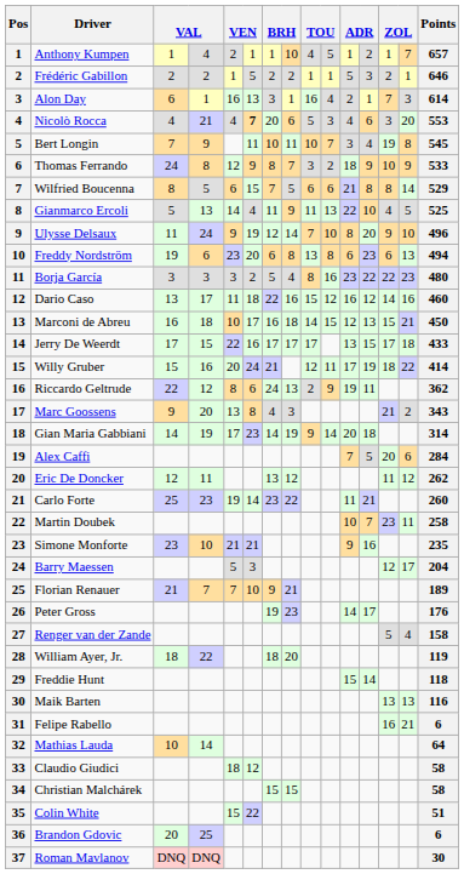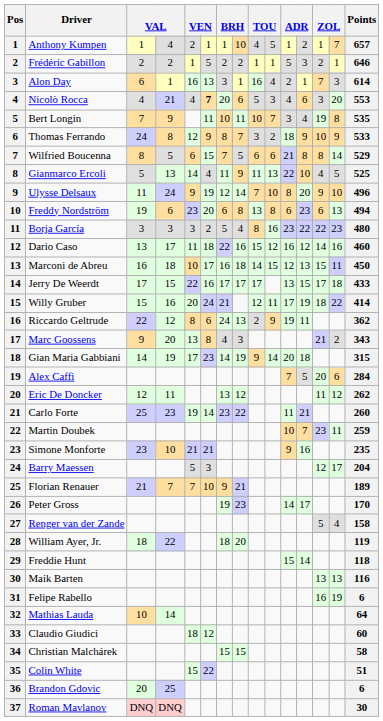Bert Longin | Points: 545 -> 535
Marconi de Abreu | column 14: 21 -> 11
Gian Maria Gabbiani | Points: 314 -> 315
Martin Doubek | Points: 258 -> 259
Peter Gross | Points: 176 -> 170
Felipe Rabello | column 14: 21 -> 19
Claudio Giudici | Points: 58 -> 60
